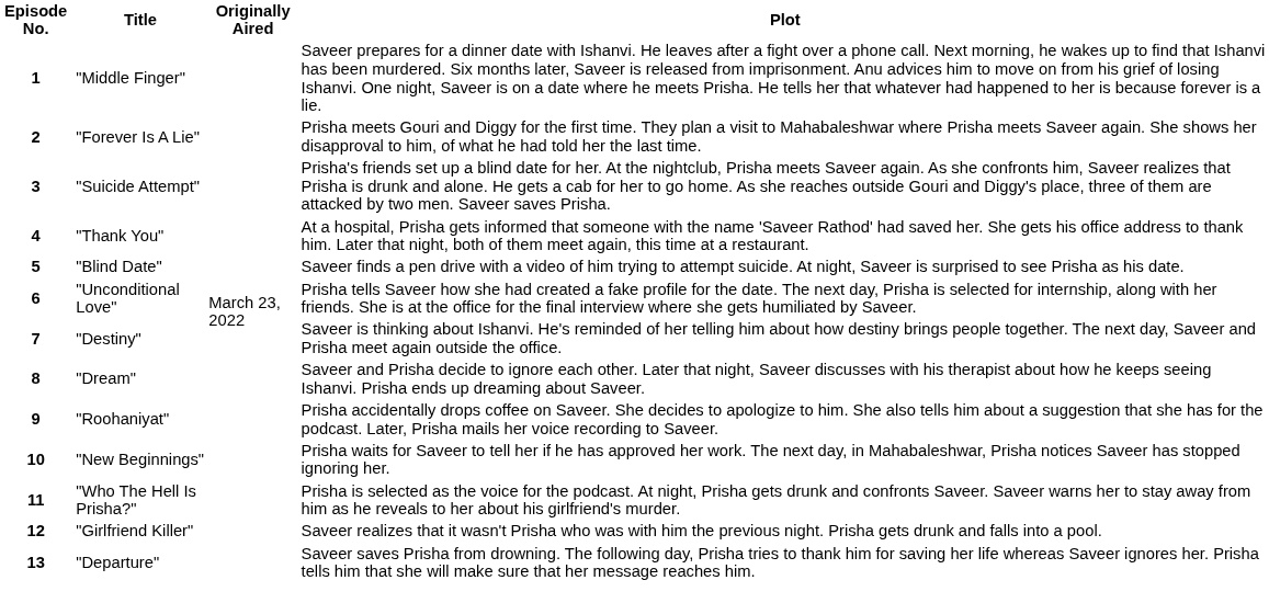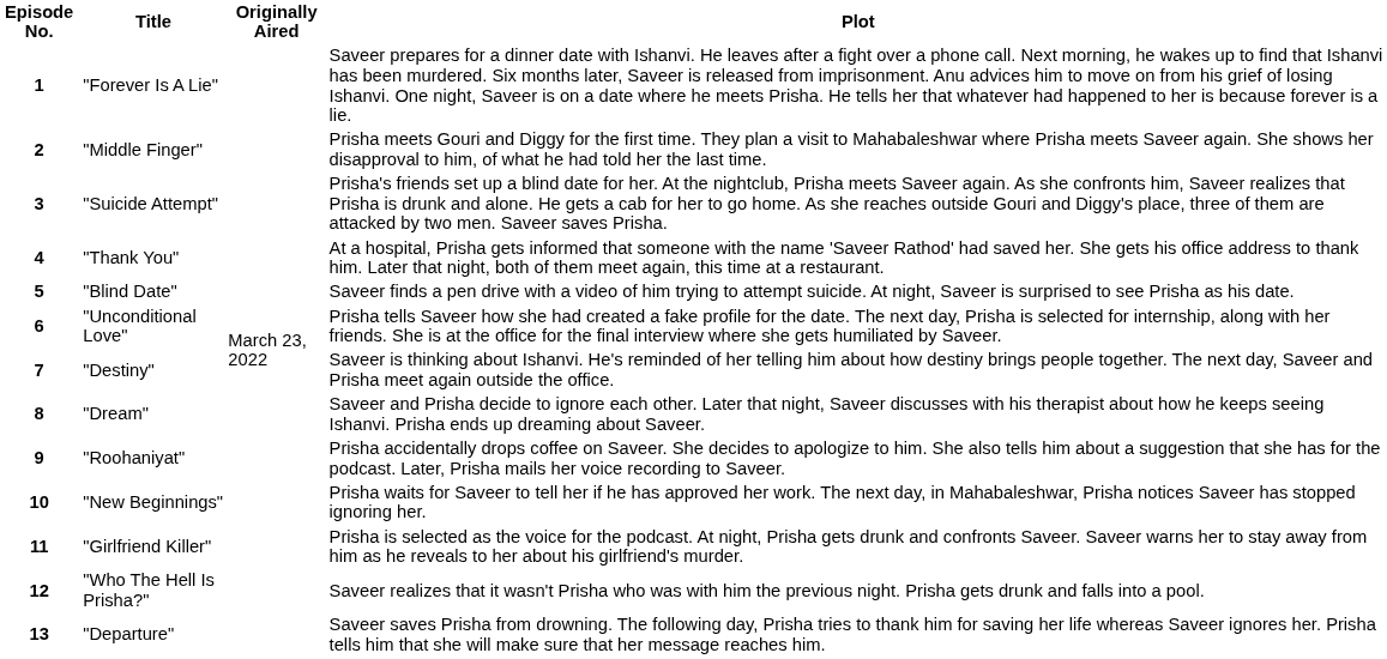1 | Title: "Middle Finger" -> "Forever Is A Lie"
2 | Title: "Forever Is A Lie" -> "Middle Finger"
11 | Title: "Who The Hell Is Prisha?" -> "Girlfriend Killer"
12 | Title: "Girlfriend Killer" -> "Who The Hell Is Prisha?"
